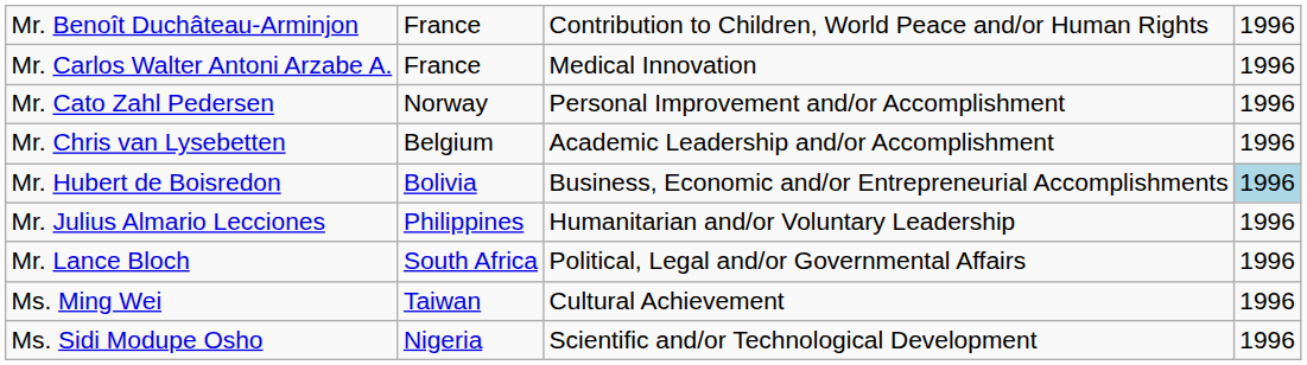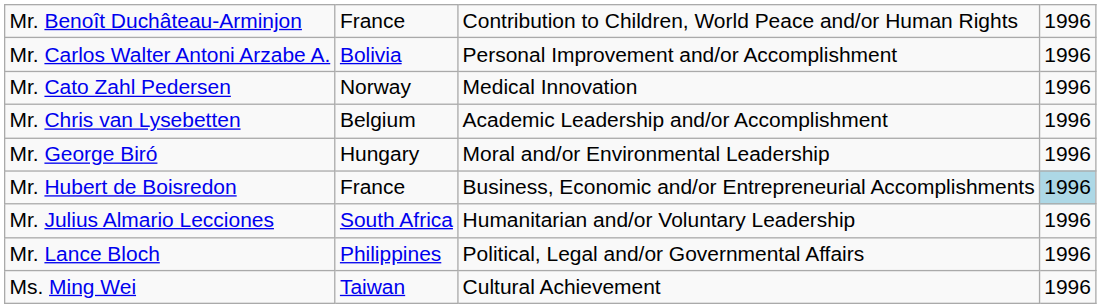Mr. Carlos Walter Antoni Arzabe A. | column 2: France -> Bolivia
Mr. Carlos Walter Antoni Arzabe A. | column 3: Medical Innovation -> Personal Improvement and/or Accomplishment
Mr. Cato Zahl Pedersen | column 3: Personal Improvement and/or Accomplishment -> Medical Innovation
+ row: Mr. George Biró | Hungary | Moral and/or Environmental Leadership | 1996
Mr. Hubert de Boisredon | column 2: Bolivia -> France
Mr. Julius Almario Lecciones | column 2: Philippines -> South Africa
Mr. Lance Bloch | column 2: South Africa -> Philippines
- row: Ms. Sidi Modupe Osho | Nigeria | Scientific and/or Technological Development | 1996
